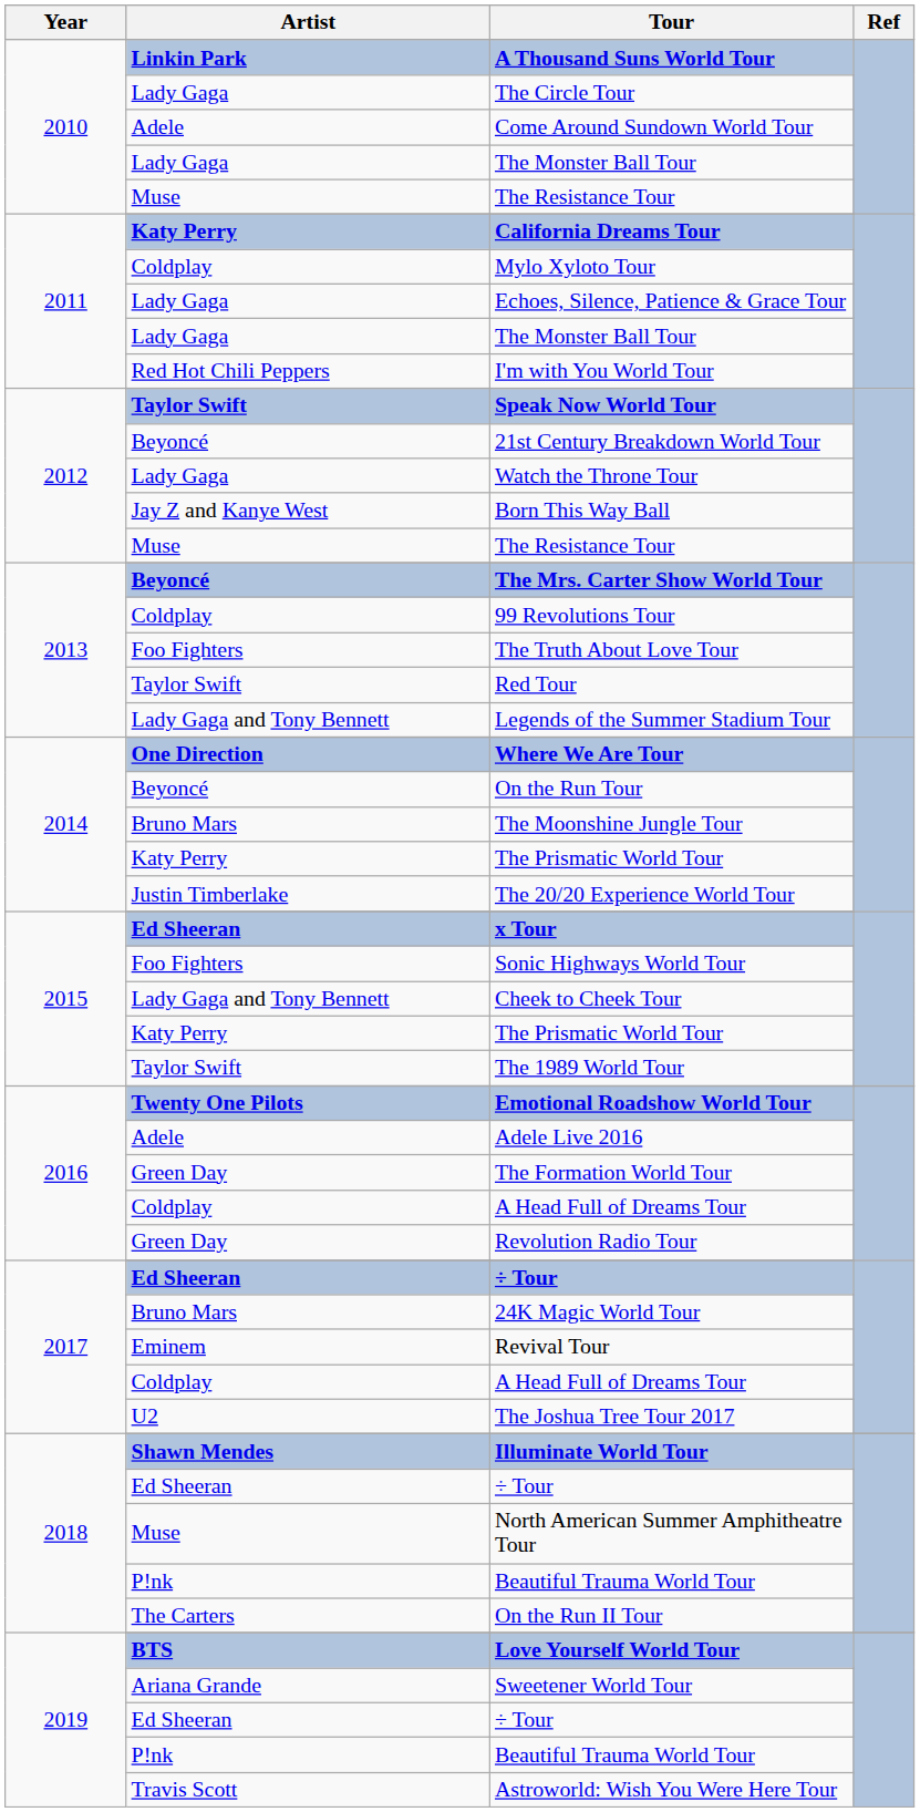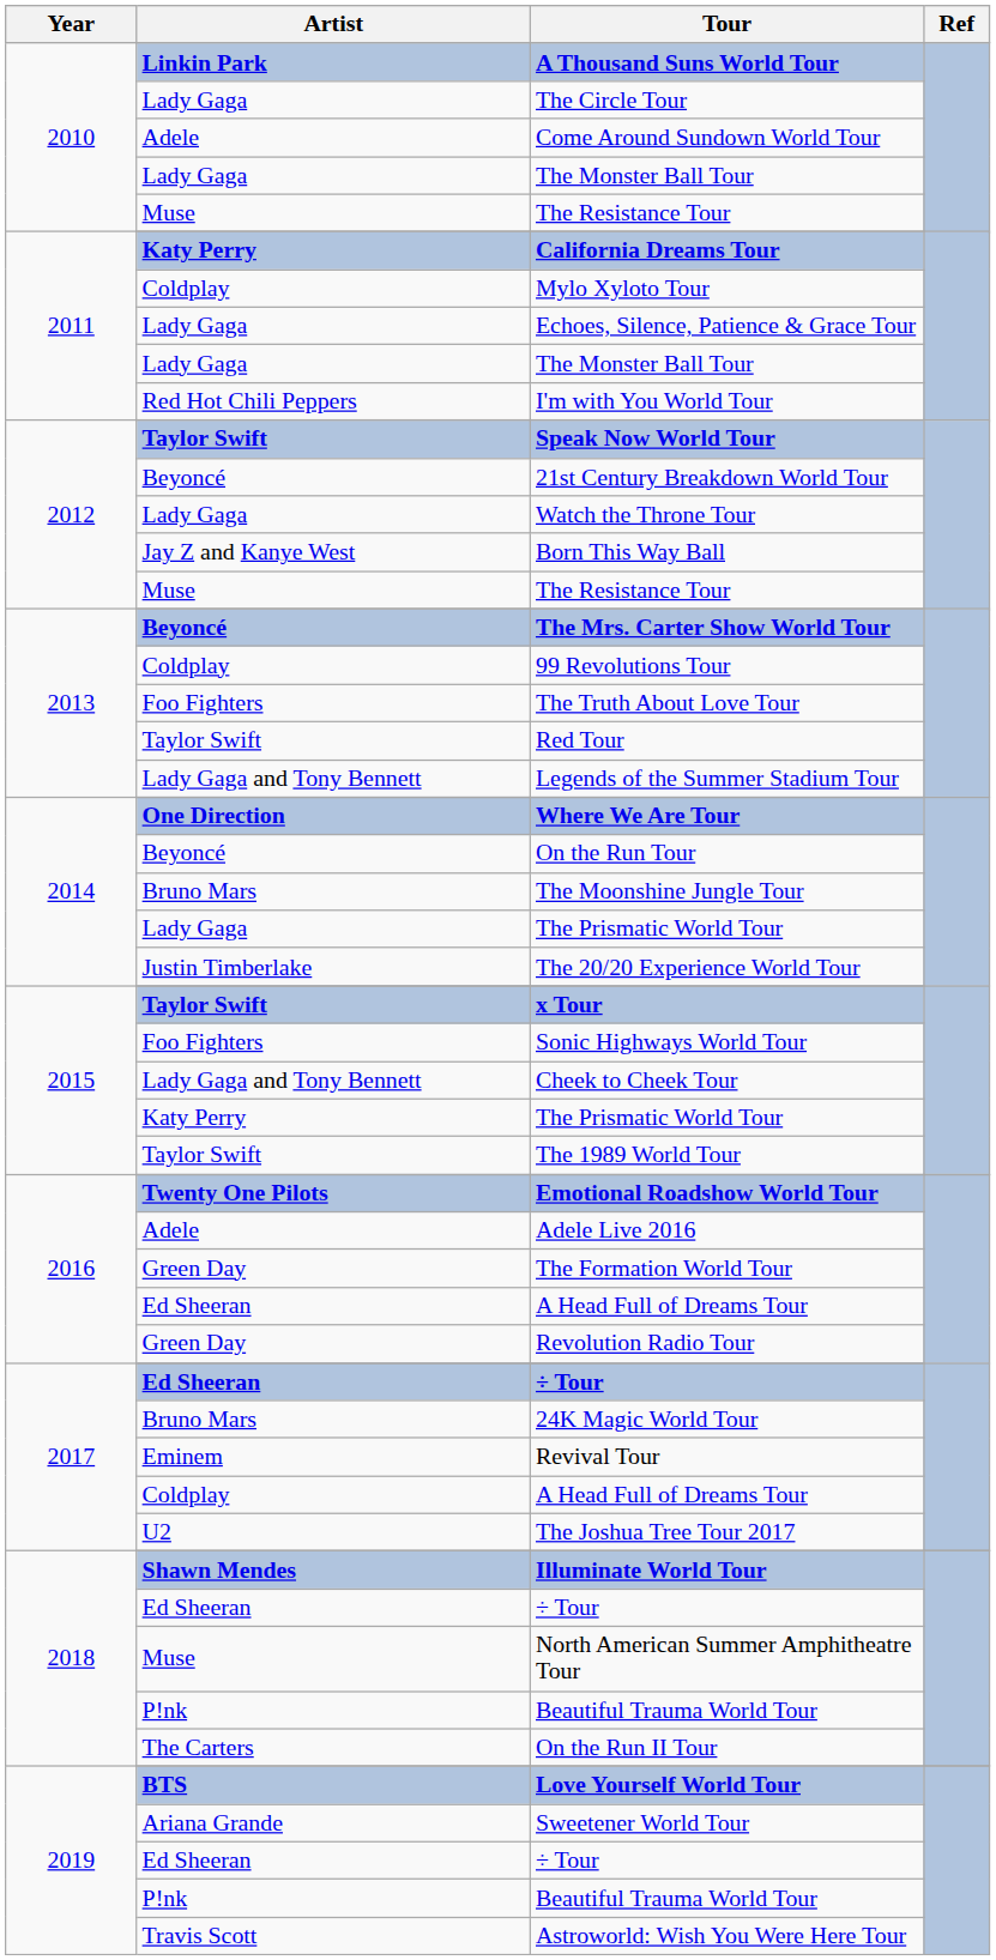2014 / The Prismatic World Tour | Artist: Katy Perry -> Lady Gaga
x Tour | Artist: Ed Sheeran -> Taylor Swift
2016 / A Head Full of Dreams Tour | Artist: Coldplay -> Ed Sheeran
